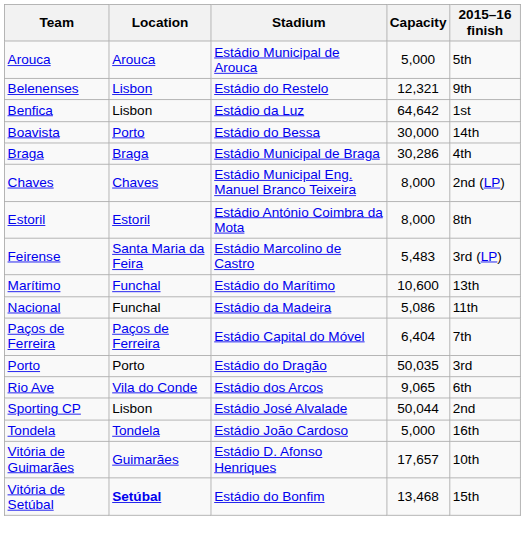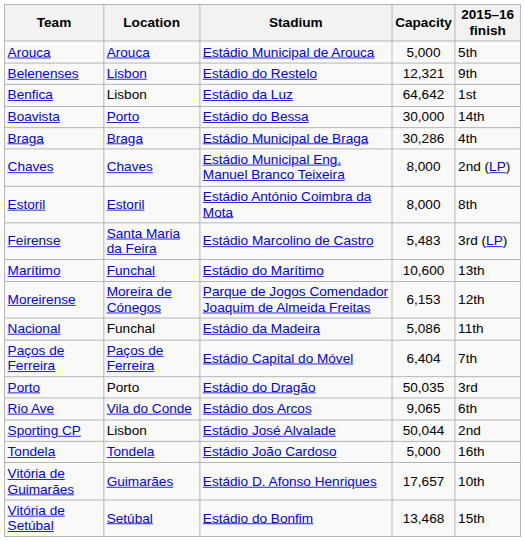+ row: Moreirense | Moreira de Cónegos | Parque de Jogos Comendador Joaquim de Almeida Freitas | 6,153 | 12th
Vitória de Setúbal | Location: bold -> normal
